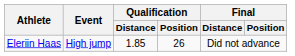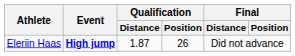Eleriin Haas | Event: normal -> bold
Eleriin Haas | Qualification / Distance: 1.85 -> 1.87
